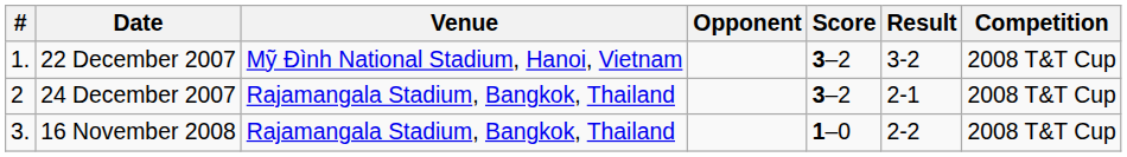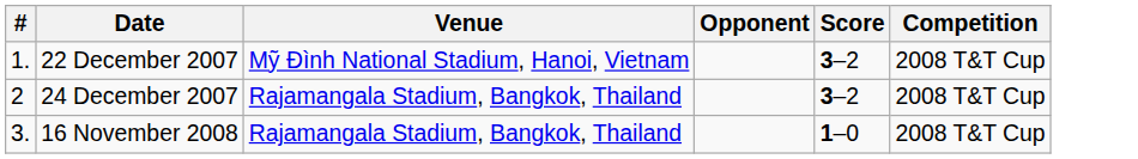- column: Result | 3-2 | 2-1 | 2-2
